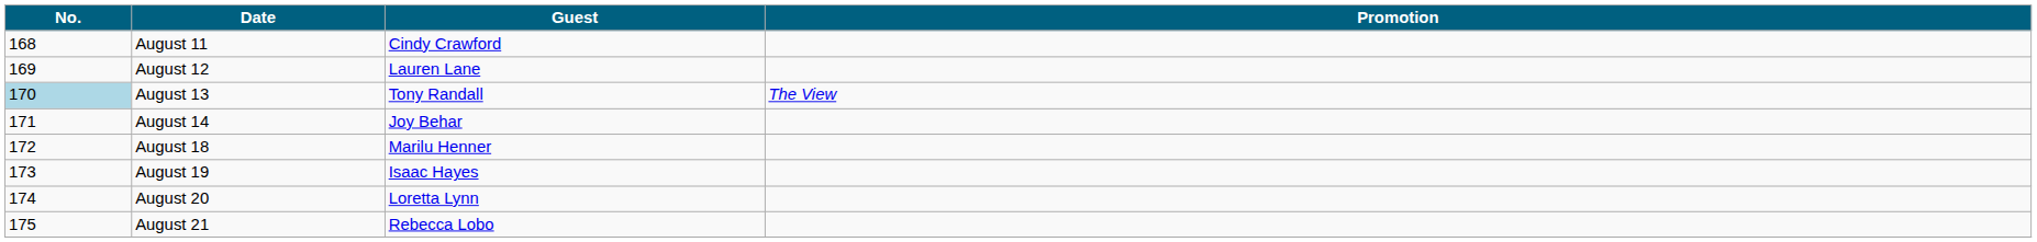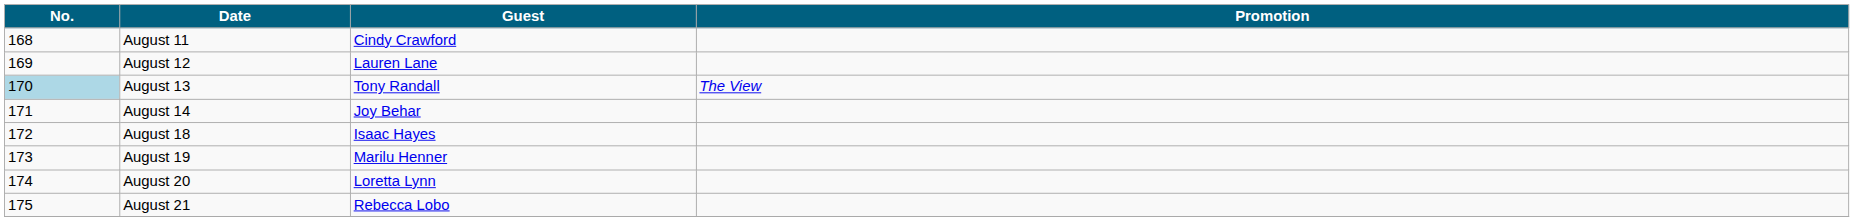August 18 | Guest: Marilu Henner -> Isaac Hayes
August 19 | Guest: Isaac Hayes -> Marilu Henner
